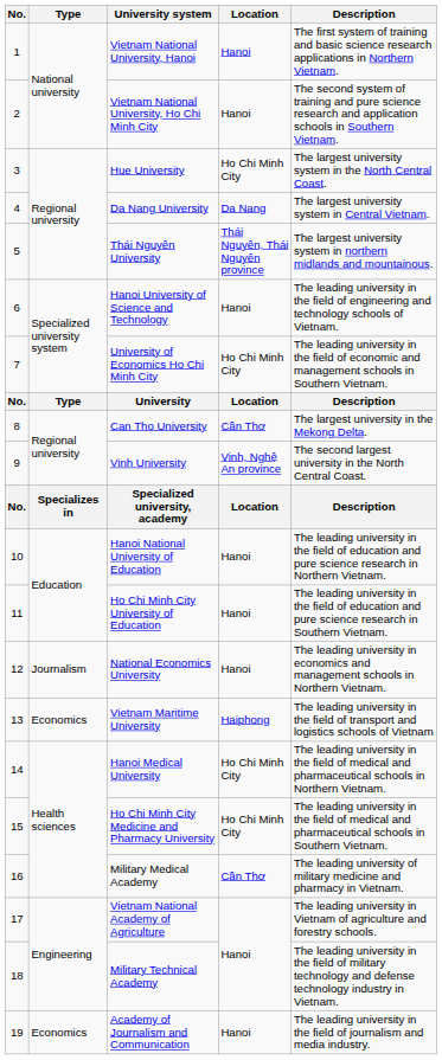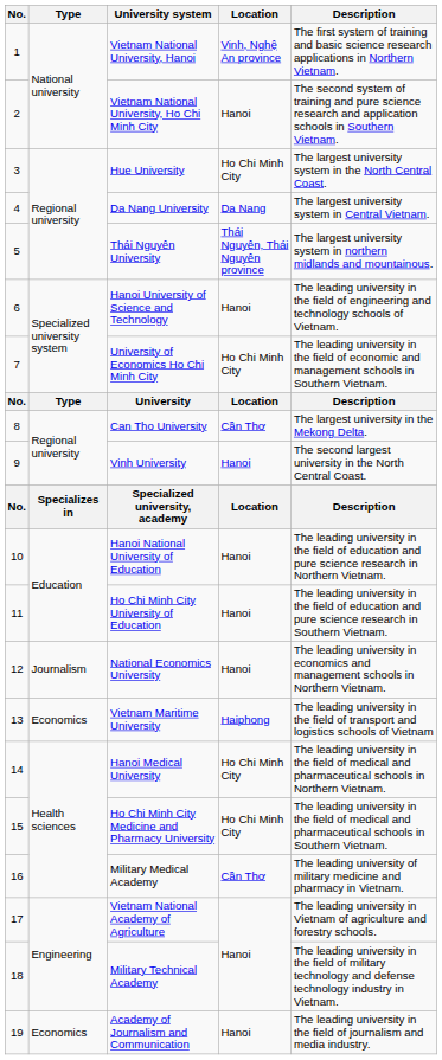Vietnam National University, Hanoi | Location: Hanoi -> Vinh, Nghệ An province
Vinh University | Location: Vinh, Nghệ An province -> Hanoi
